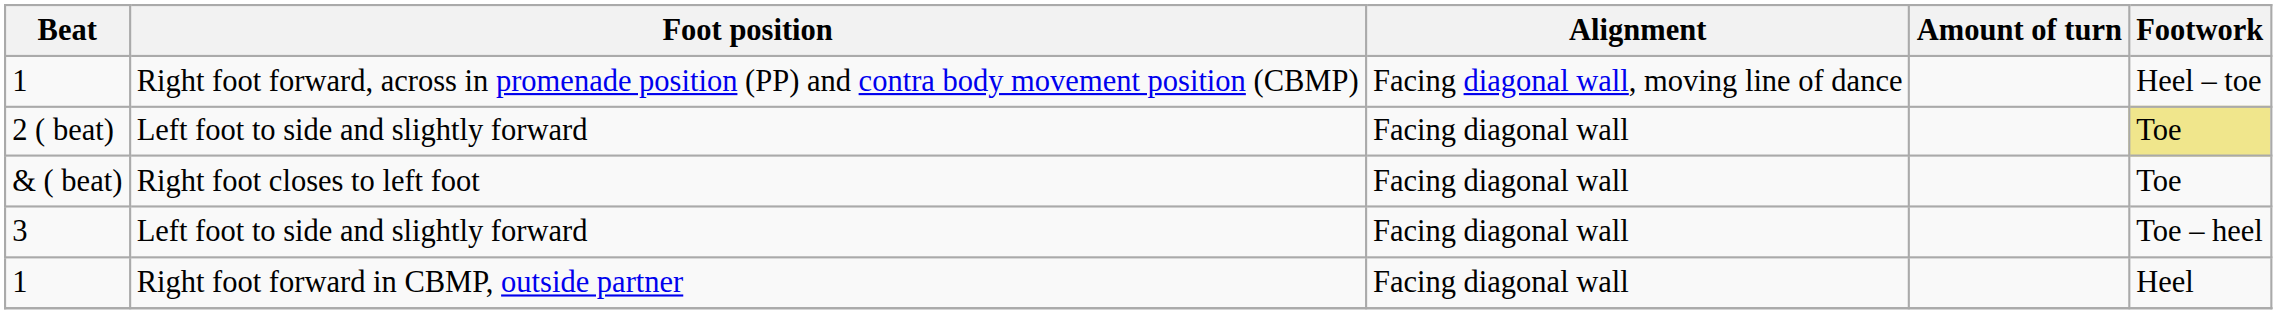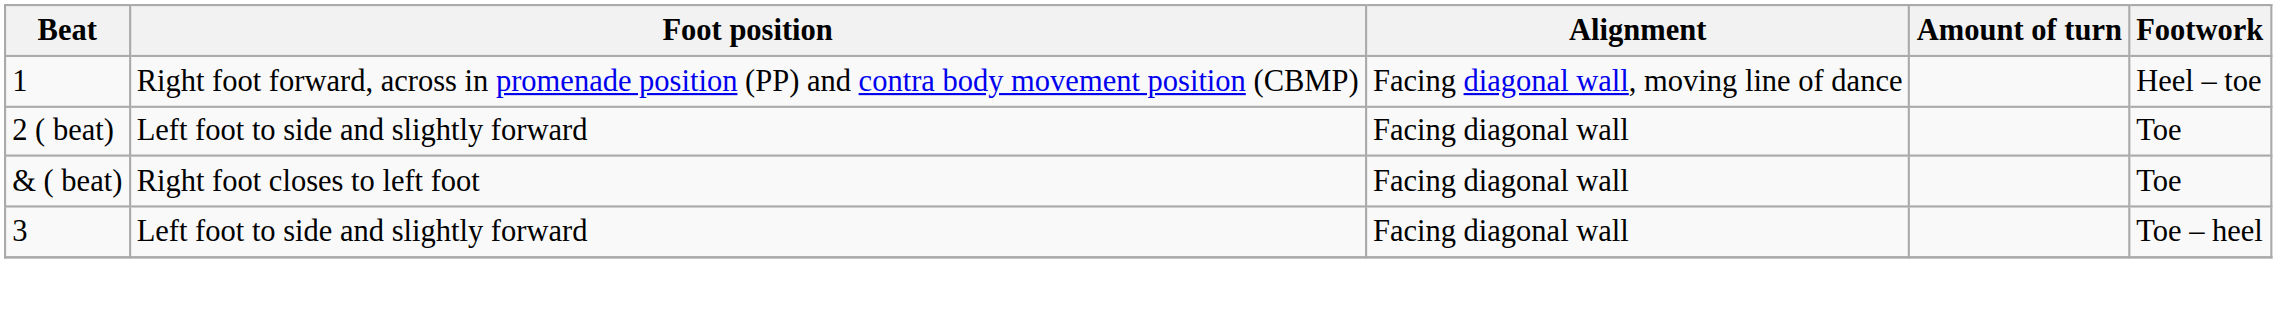2 ( beat) | Footwork: khaki background -> no background
- row: 1 | Right foot forward in CBMP, outside partner | Facing diagonal wall | Heel
